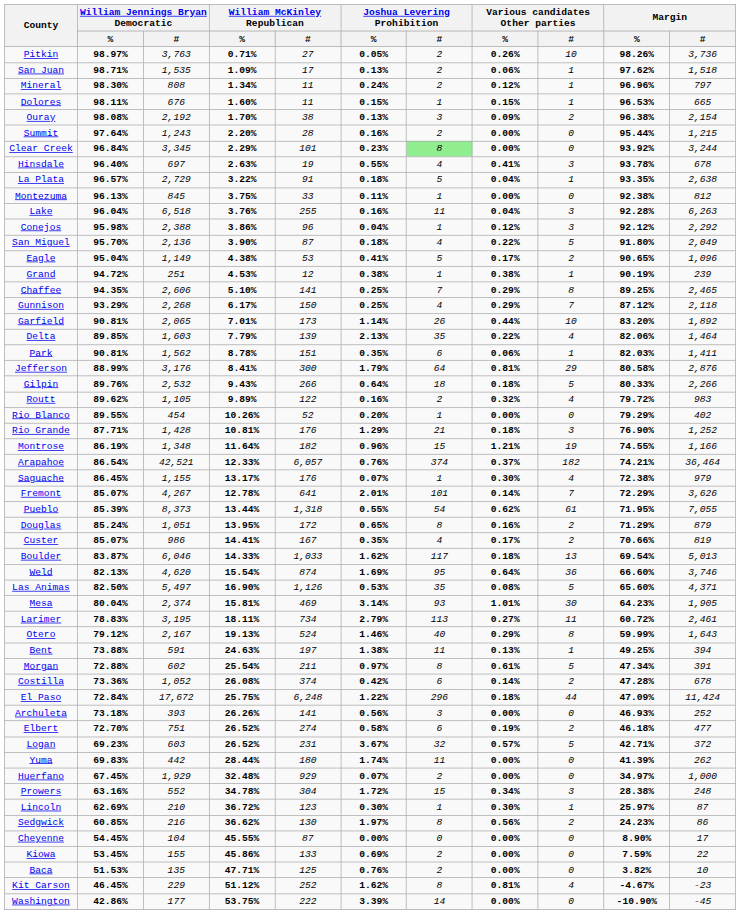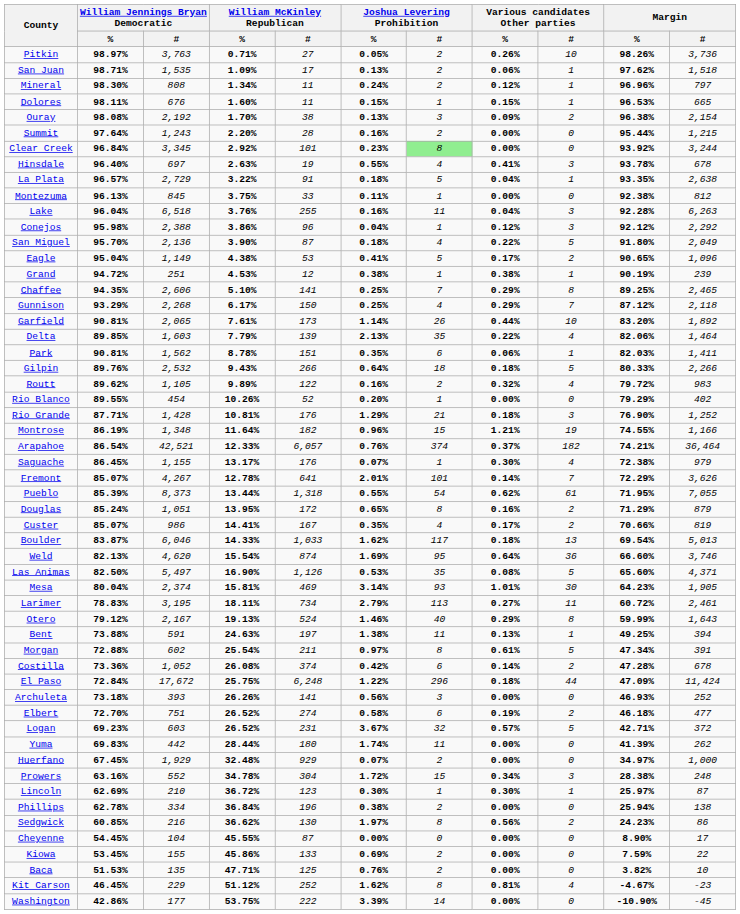Clear Creek | William McKinley Republican / %: 2.29% -> 2.92%
Garfield | William McKinley Republican / %: 7.01% -> 7.61%
- row: Jefferson | 88.99% | 3,176 | 8.41% | 300 | 1.79% | 64 | 0.81% | 29 | 80.58% | 2,876
+ row: Phillips | 62.78% | 334 | 36.84% | 196 | 0.38% | 2 | 0.00% | 0 | 25.94% | 138
